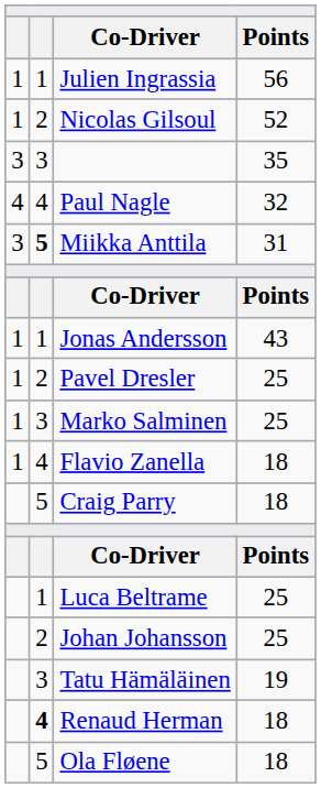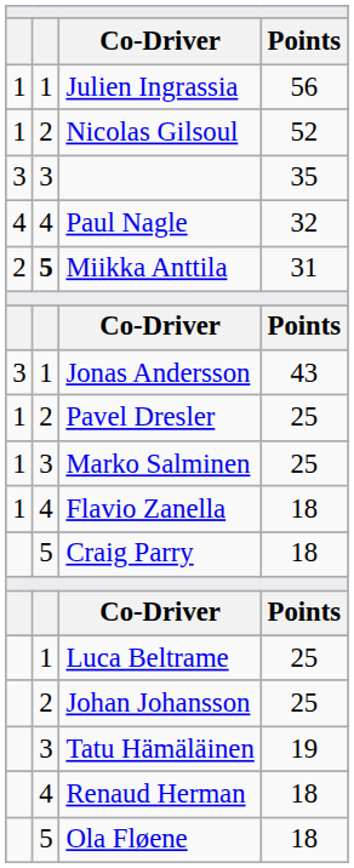Miikka Anttila | column 1: 3 -> 2
Jonas Andersson | column 1: 1 -> 3
Renaud Herman | column 2: bold -> normal
